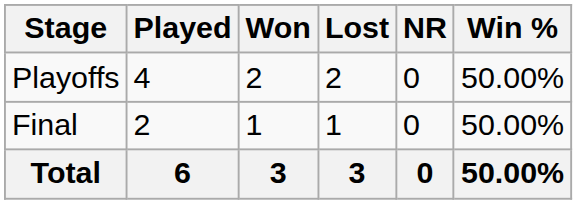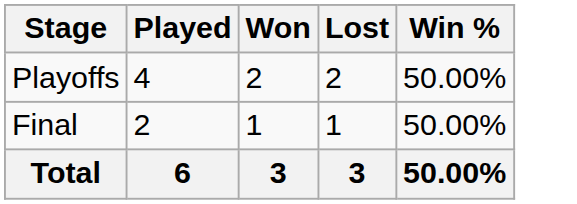- column: NR | 0 | 0 | 0
